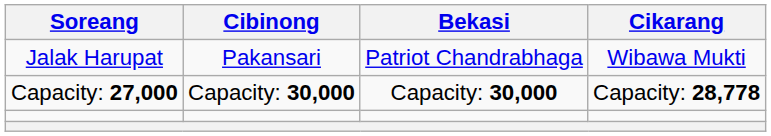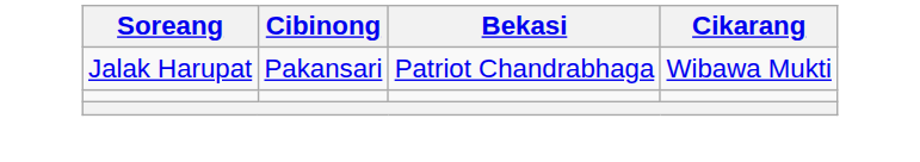- row: Capacity: 27,000 | Capacity: 30,000 | Capacity: 30,000 | Capacity: 28,778
